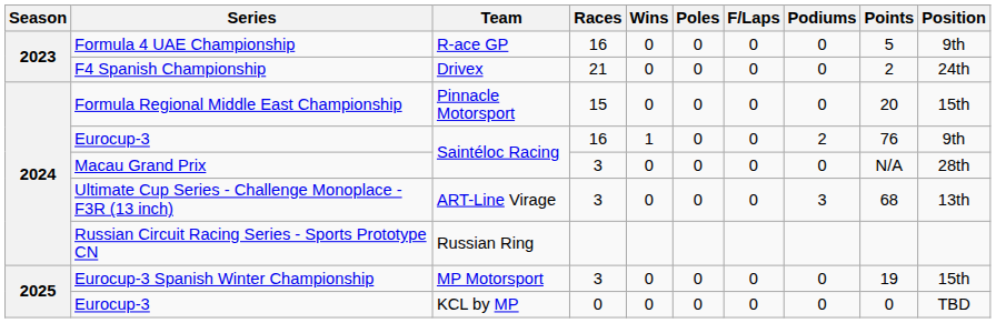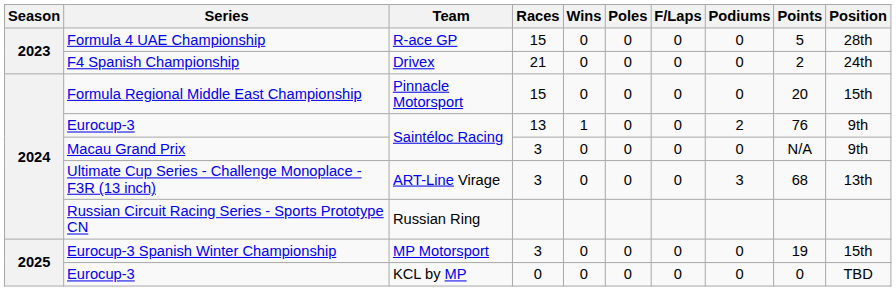Formula 4 UAE Championship | Races: 16 -> 15
Formula 4 UAE Championship | Position: 9th -> 28th
Eurocup-3 / Saintéloc Racing | Races: 16 -> 13
Macau Grand Prix | Position: 28th -> 9th
